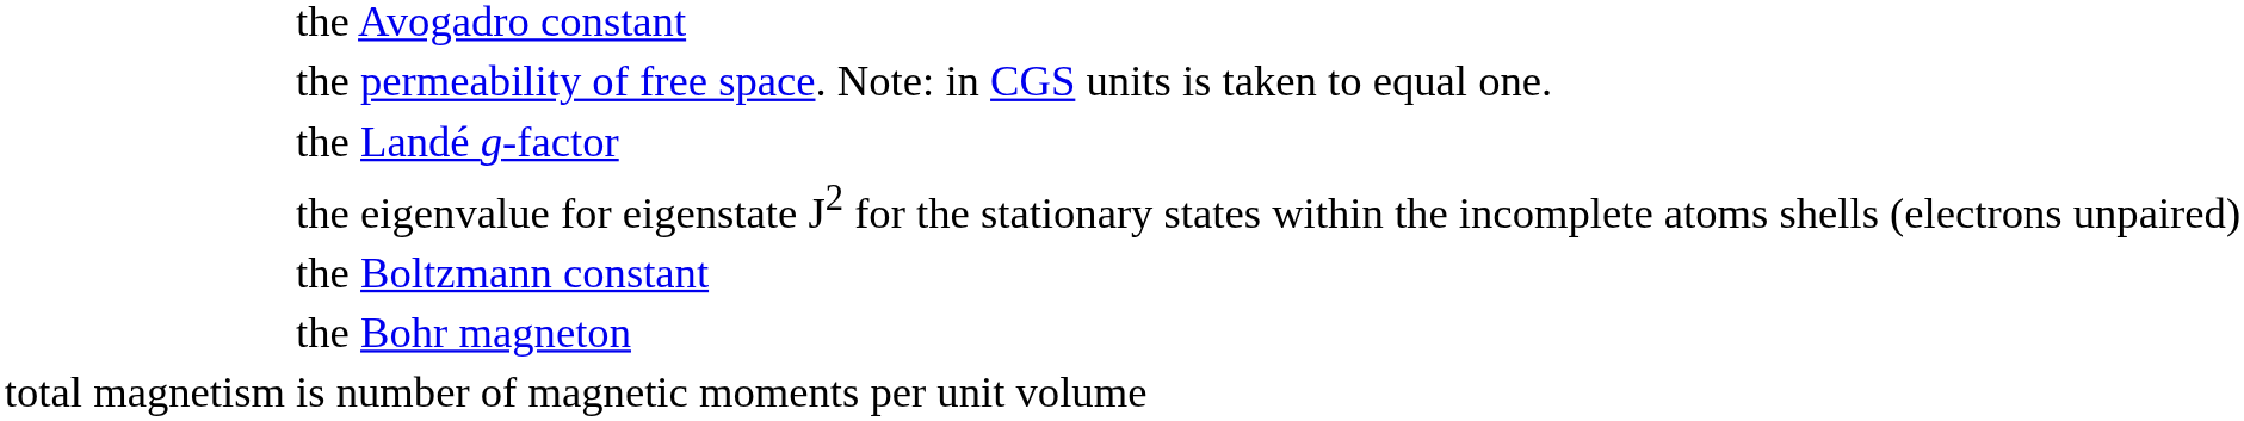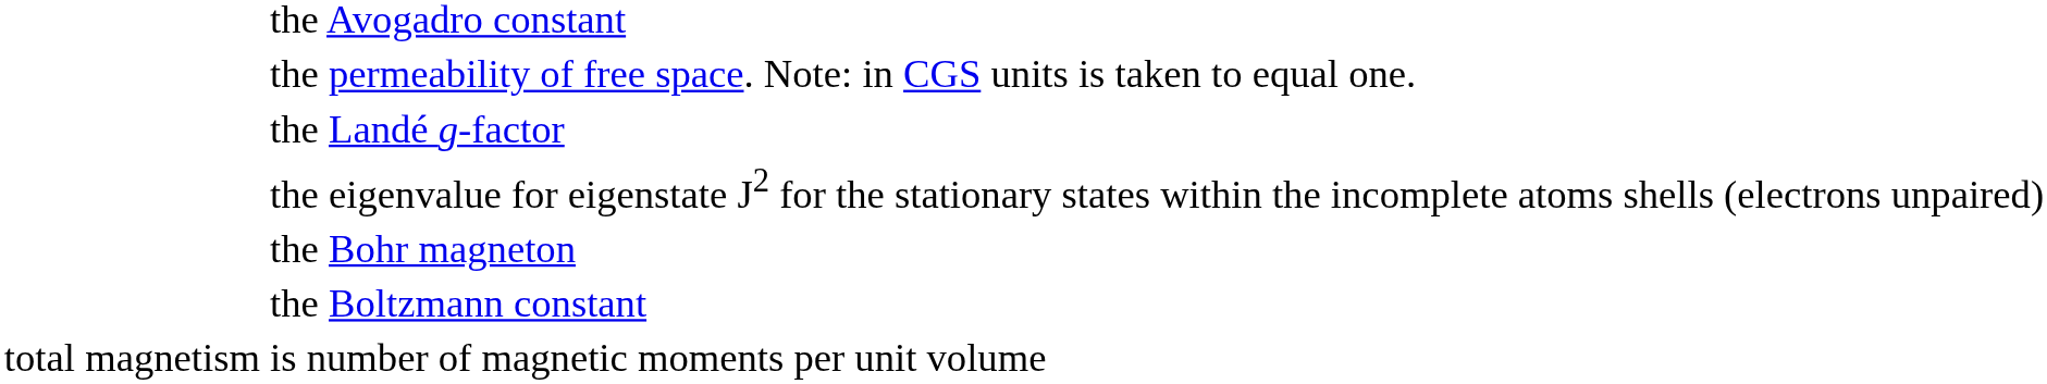rows swapped: the Bohr magneton <-> the Boltzmann constant
